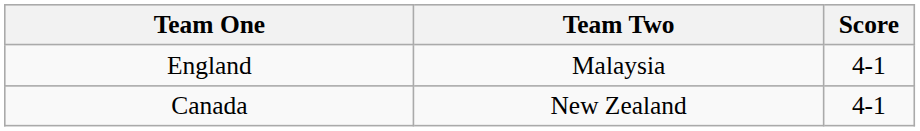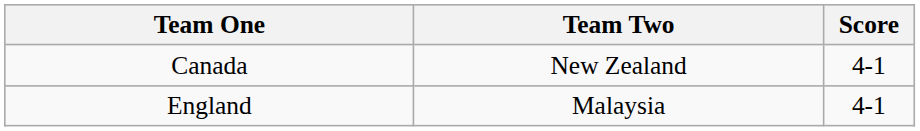rows swapped: England <-> Canada
